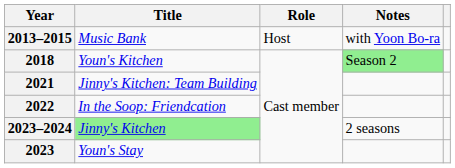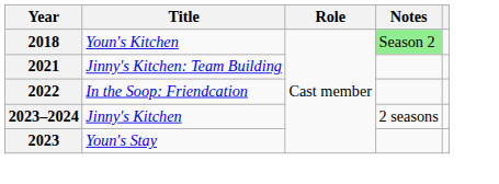- row: 2013–2015 | Music Bank | Host | with Yoon Bo-ra
2023–2024 | Title: lightgreen background -> no background
